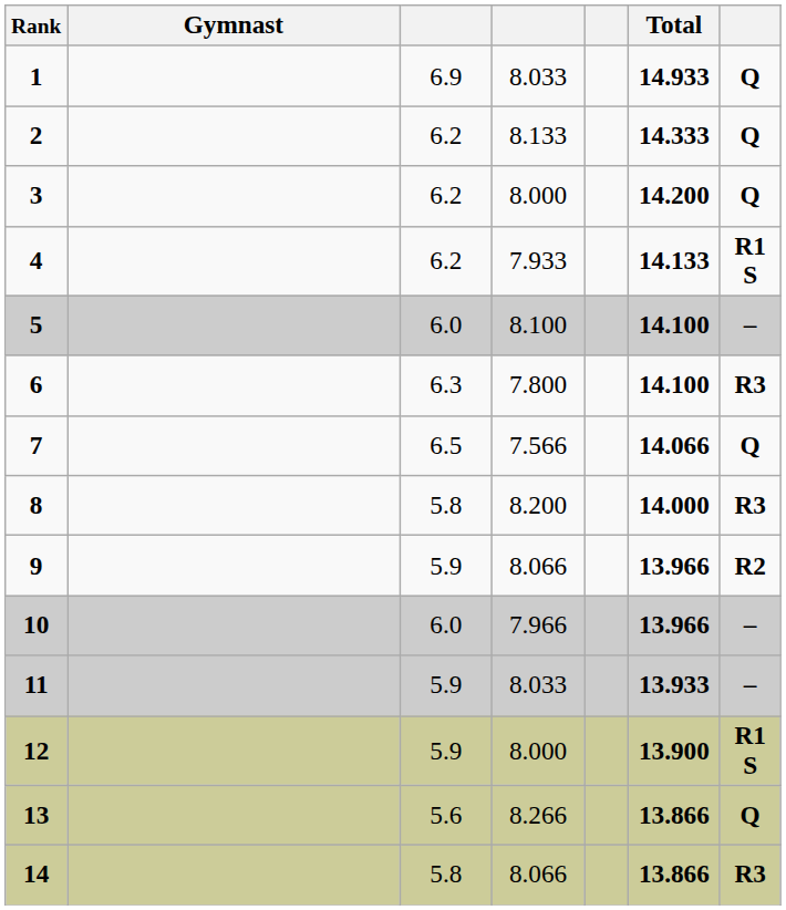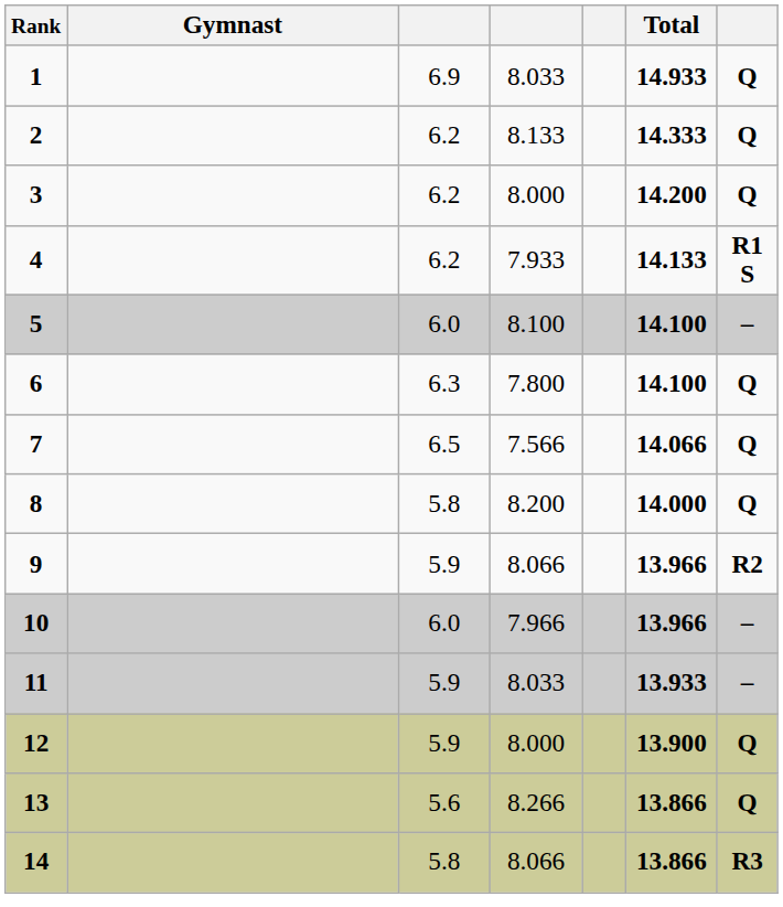6 | column 7: R3 -> Q
8 | column 7: R3 -> Q
12 | column 7: R1 S -> Q
